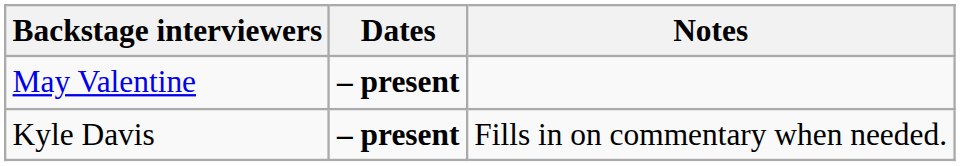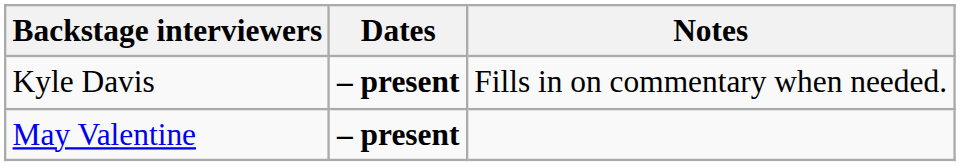rows swapped: Kyle Davis <-> May Valentine
